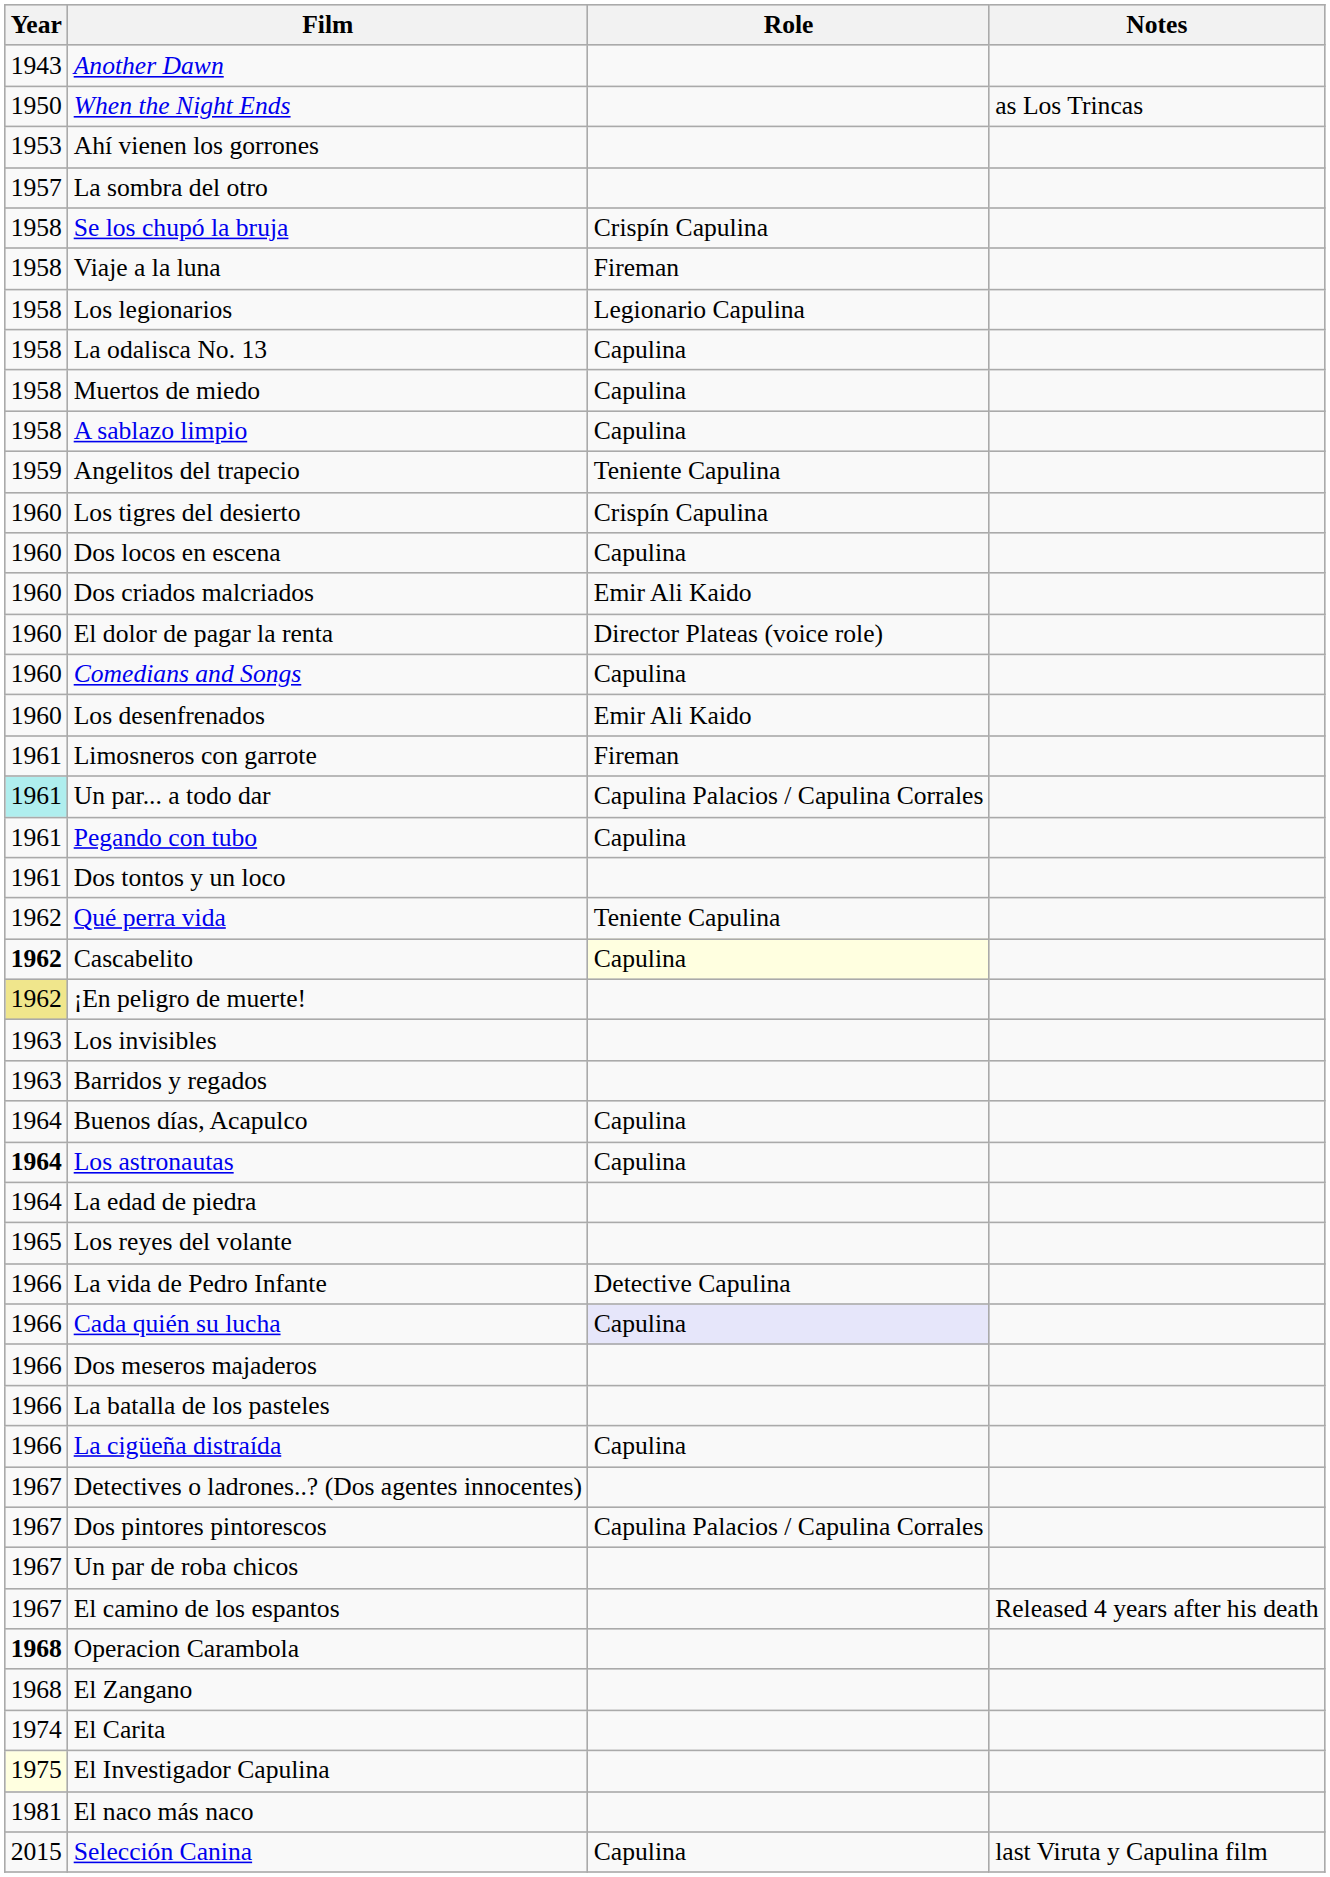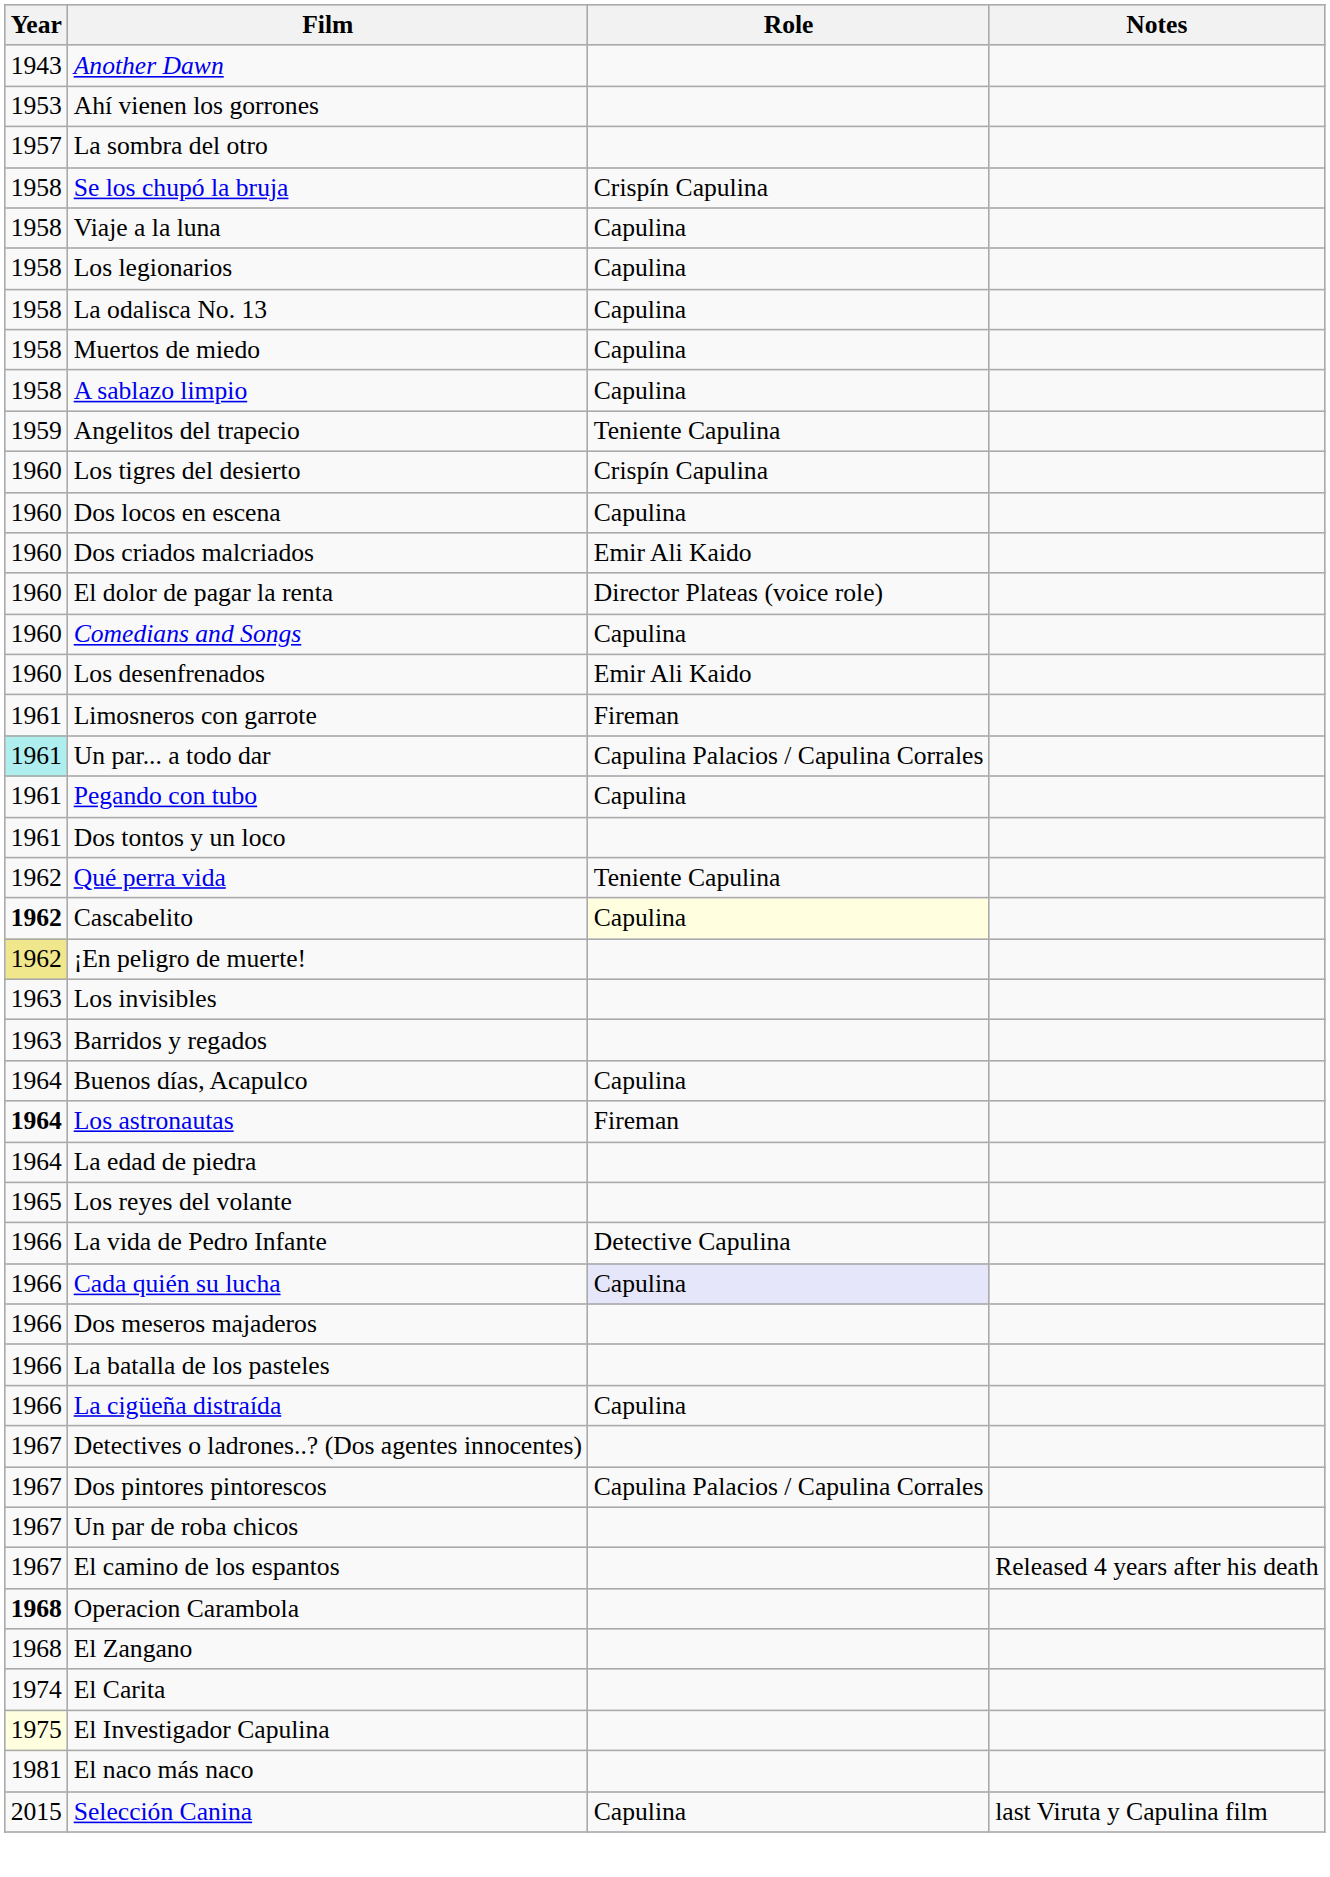- row: 1950 | When the Night Ends | as Los Trincas
Viaje a la luna | Role: Fireman -> Capulina
Los legionarios | Role: Legionario Capulina -> Capulina
Los astronautas | Role: Capulina -> Fireman
